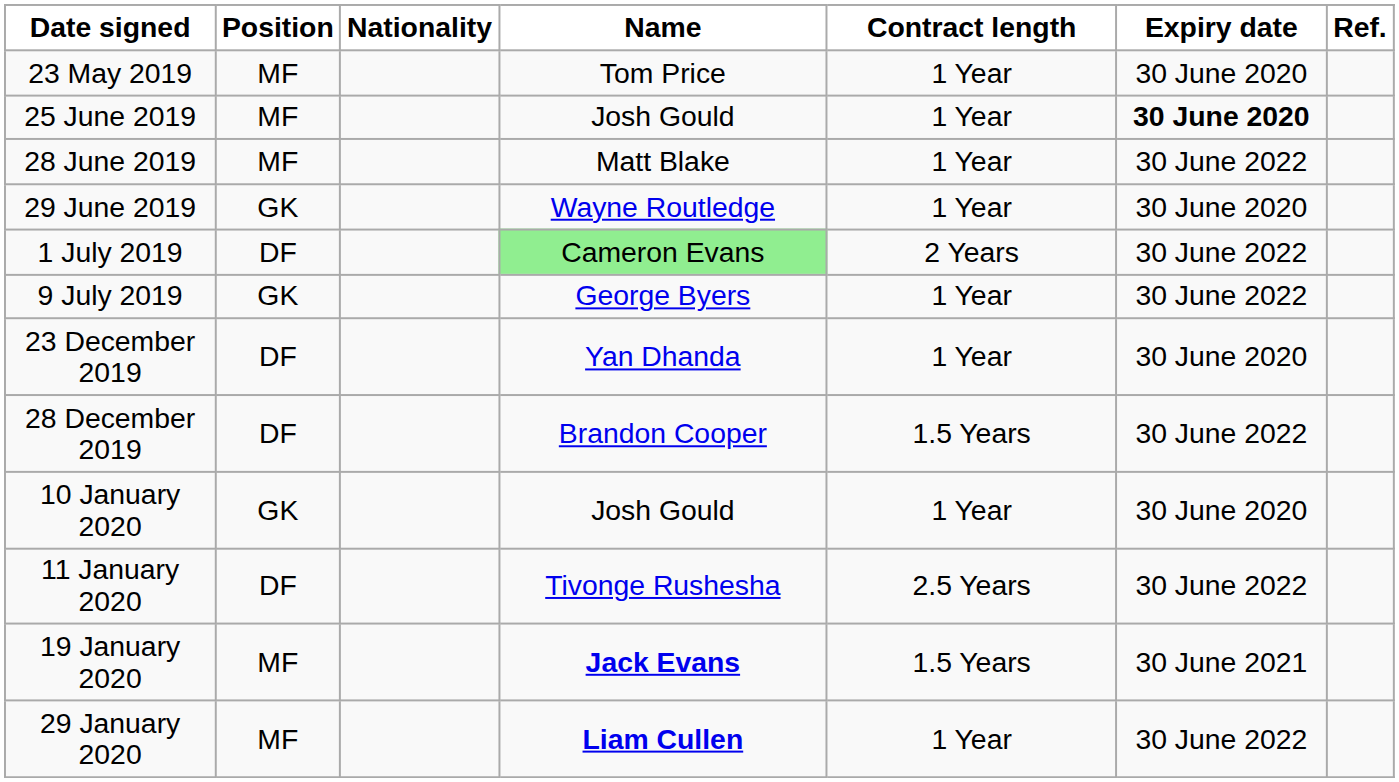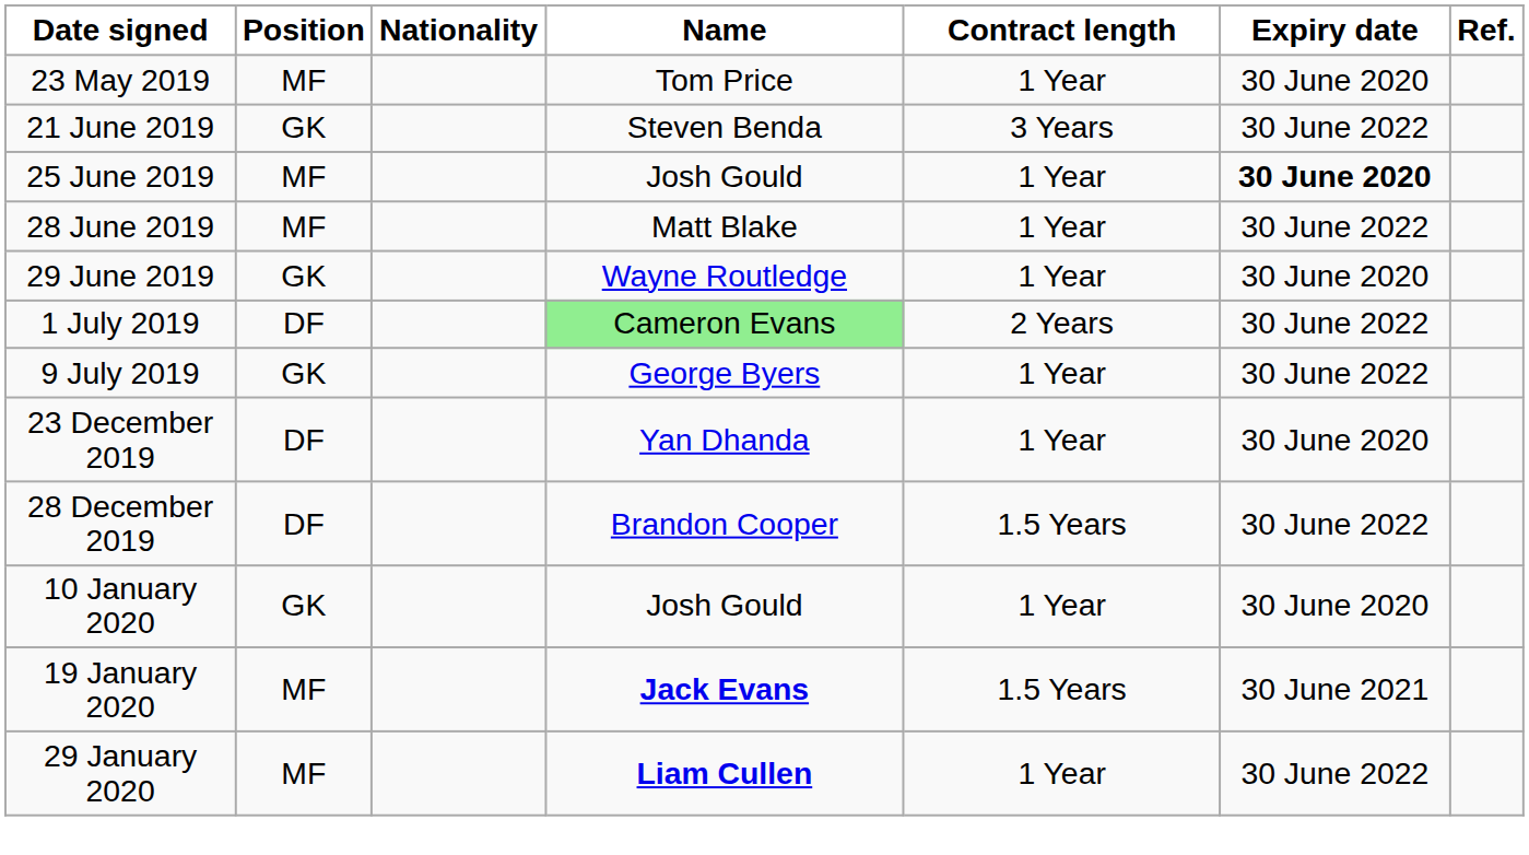+ row: 21 June 2019 | GK | Steven Benda | 3 Years | 30 June 2022
- row: 11 January 2020 | DF | Tivonge Rushesha | 2.5 Years | 30 June 2022
